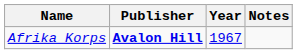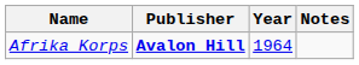Afrika Korps | Year: 1967 -> 1964
